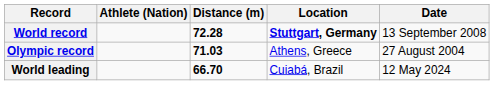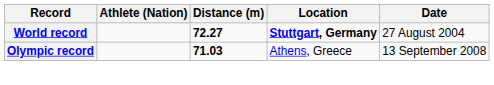World record | Distance (m): 72.28 -> 72.27
World record | Date: 13 September 2008 -> 27 August 2004
Olympic record | Date: 27 August 2004 -> 13 September 2008
- row: World leading | 66.70 | Cuiabá, Brazil | 12 May 2024
